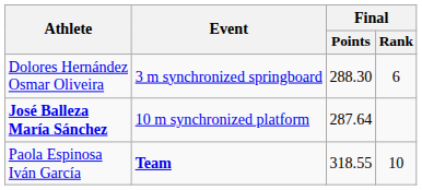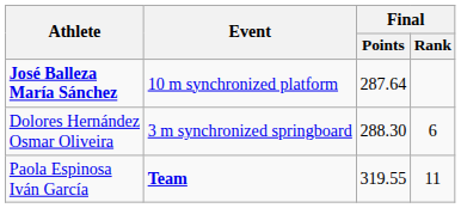rows swapped: Dolores Hernández Osmar Oliveira <-> José Balleza María Sánchez
Paola Espinosa Iván García | Final / Points: 318.55 -> 319.55
Paola Espinosa Iván García | Final / Rank: 10 -> 11
